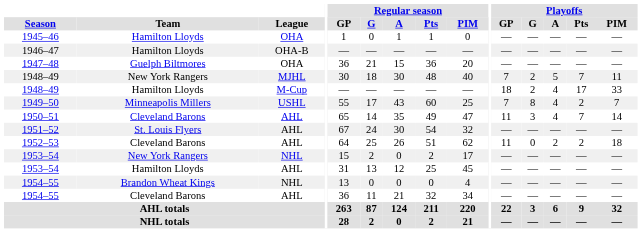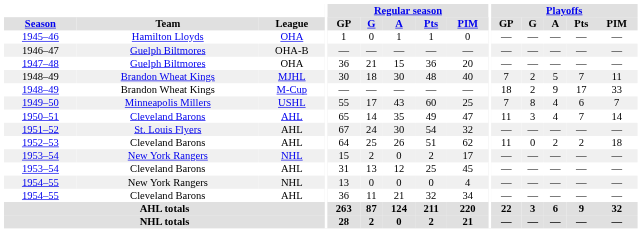1946–47 | Team: Hamilton Lloyds -> Guelph Biltmores
1948–49 / MJHL | Team: New York Rangers -> Brandon Wheat Kings
1948–49 / M-Cup | Team: Hamilton Lloyds -> Brandon Wheat Kings
1948–49 / M-Cup | Playoffs / A: 4 -> 9
1949–50 | Playoffs / Pts: 2 -> 6
1953–54 / AHL | Team: Hamilton Lloyds -> Cleveland Barons
1954–55 / NHL | Team: Brandon Wheat Kings -> New York Rangers
